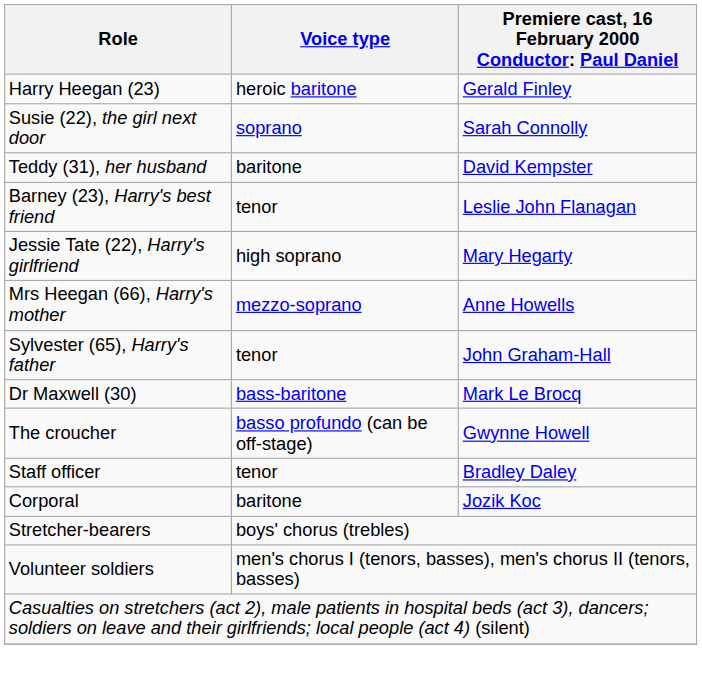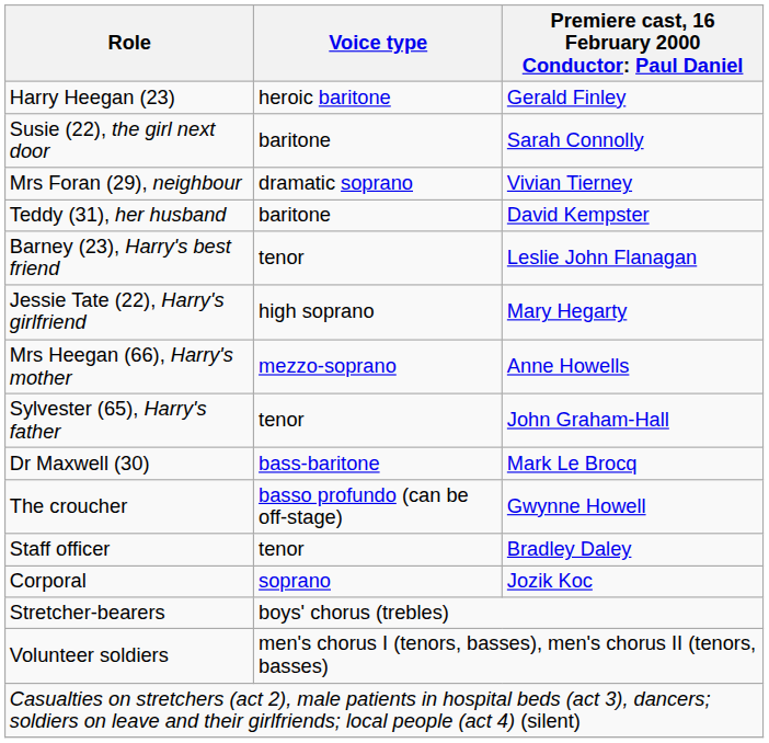Susie (22), the girl next door | Voice type: soprano -> baritone
+ row: Mrs Foran (29), neighbour | dramatic soprano | Vivian Tierney
Corporal | Voice type: baritone -> soprano
